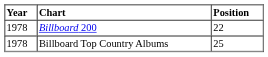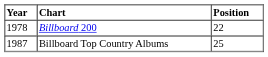Billboard Top Country Albums | Year: 1978 -> 1987
